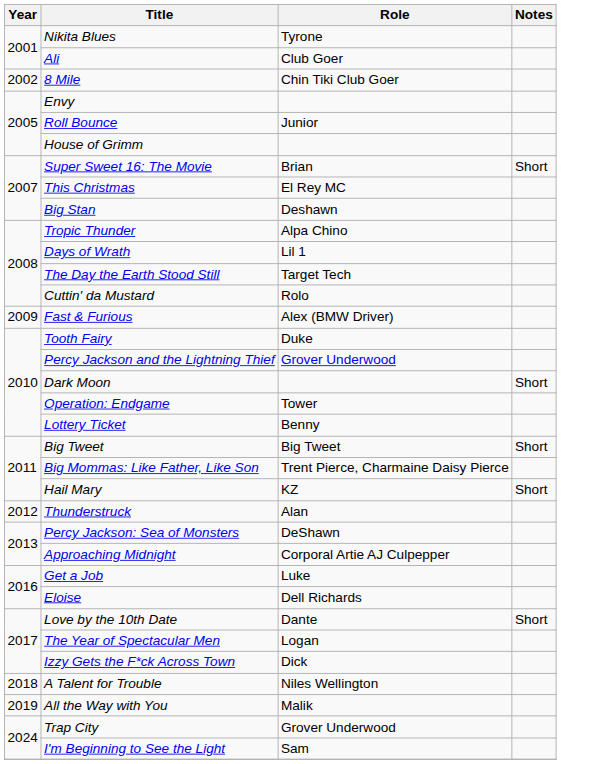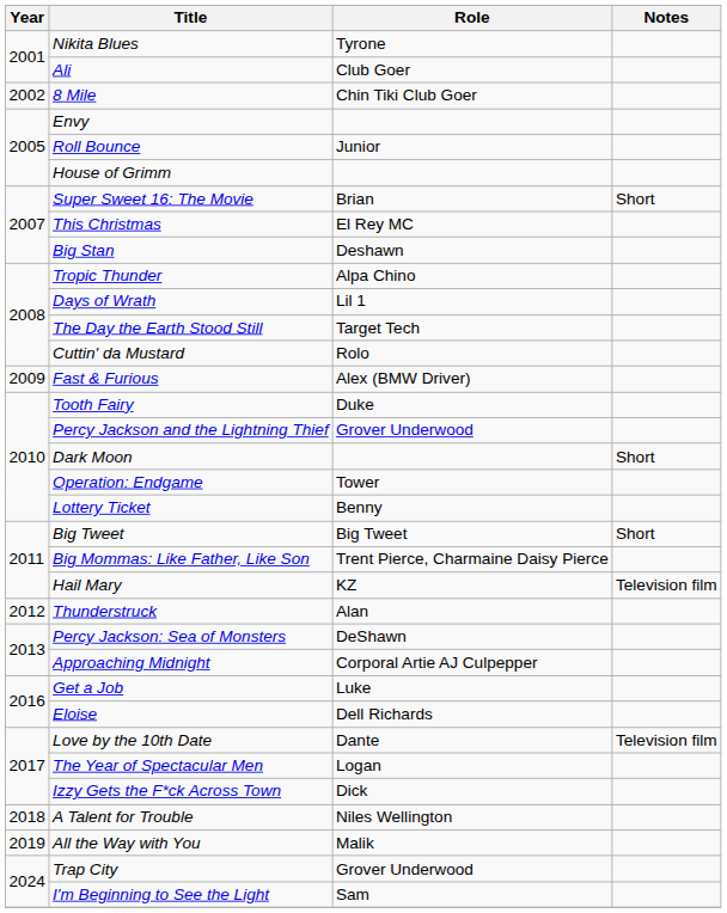Hail Mary | Notes: Short -> Television film
Love by the 10th Date | Notes: Short -> Television film
